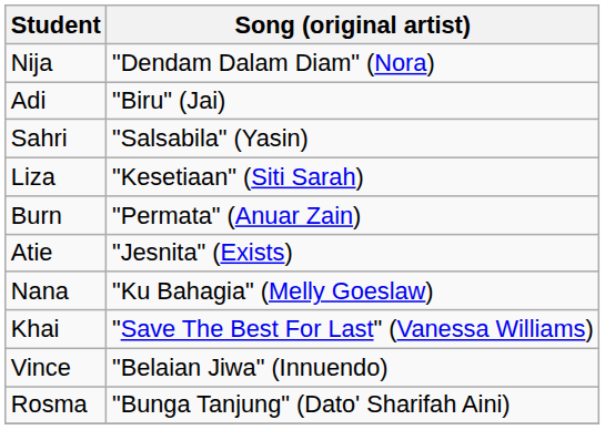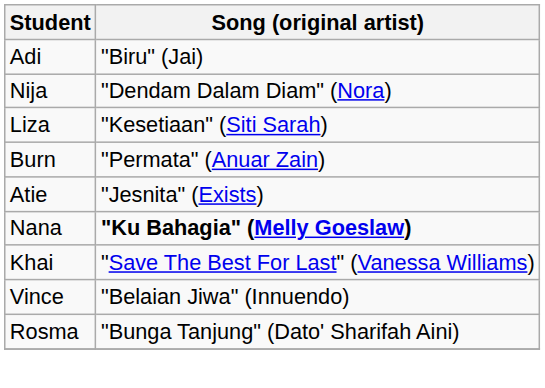rows swapped: Adi <-> Nija
- row: Sahri | "Salsabila" (Yasin)
Nana | Song (original artist): normal -> bold
